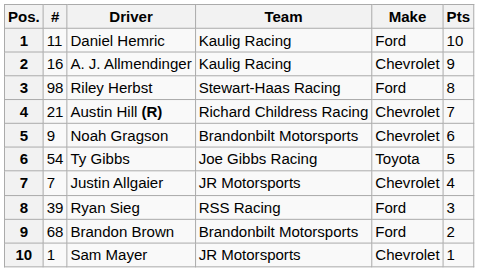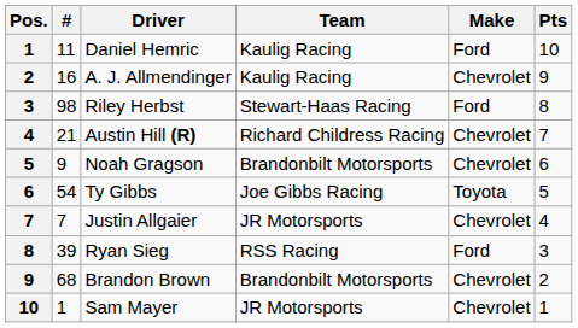Brandon Brown | Make: Ford -> Chevrolet
